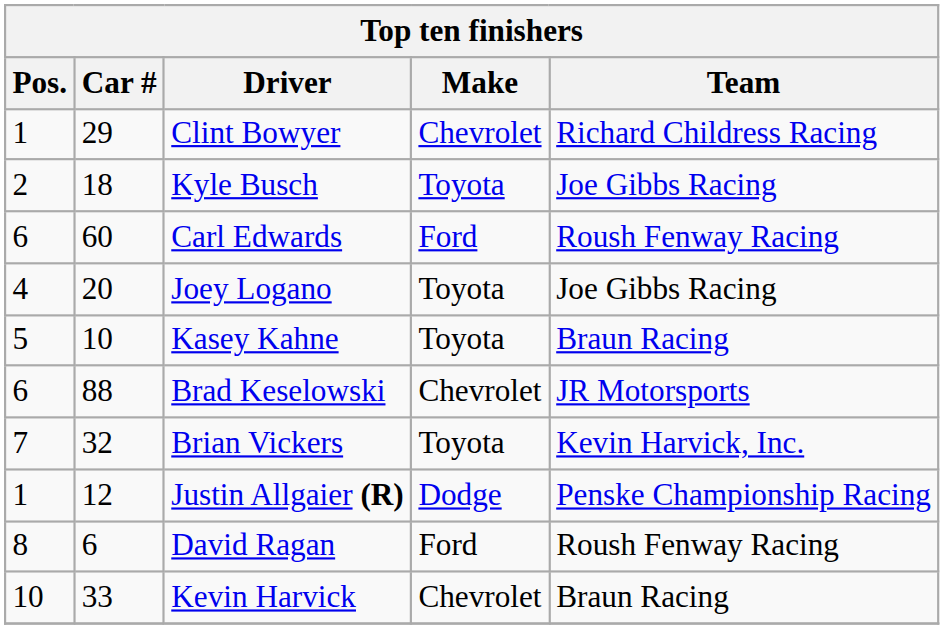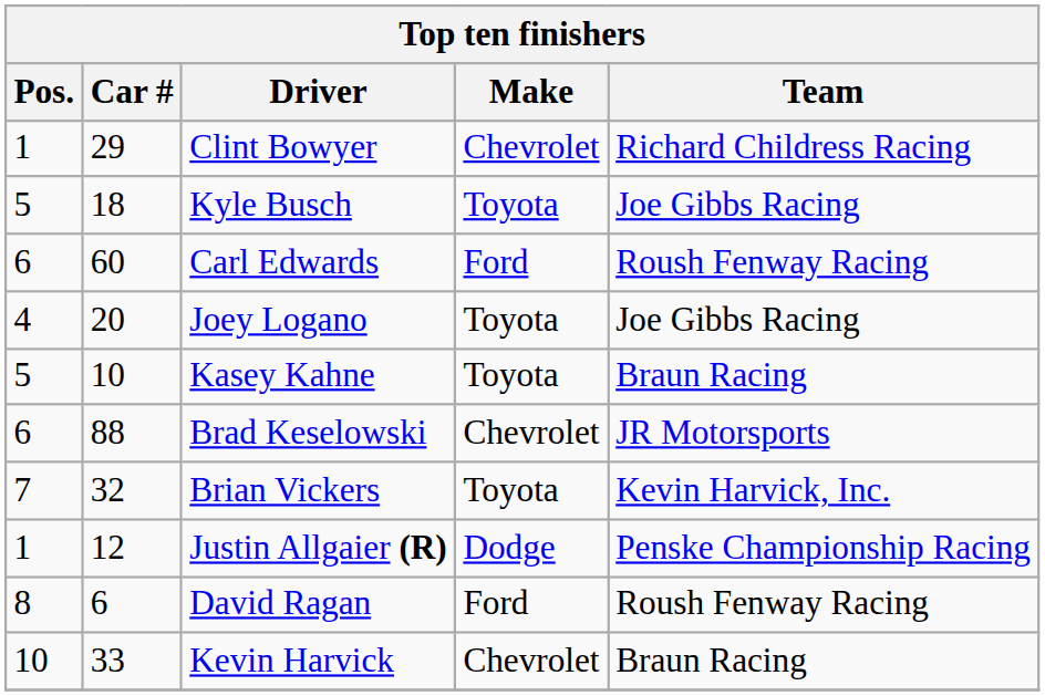Kyle Busch | Pos.: 2 -> 5
